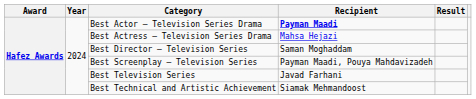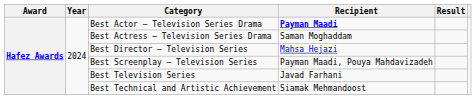Best Actress – Television Series Drama | Recipient: Mahsa Hejazi -> Saman Moghaddam
Best Director – Television Series | Recipient: Saman Moghaddam -> Mahsa Hejazi
